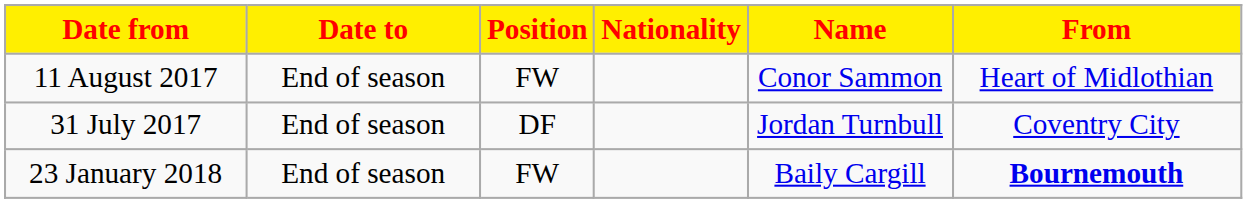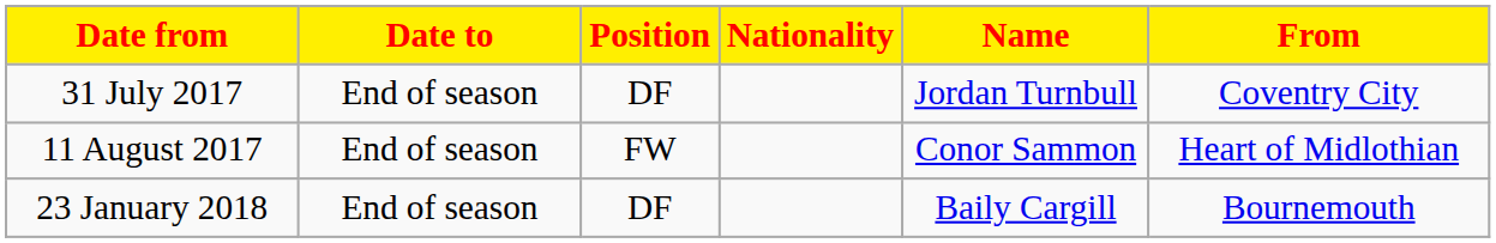rows swapped: 31 July 2017 <-> 11 August 2017
23 January 2018 | Position: FW -> DF
23 January 2018 | From: bold -> normal
